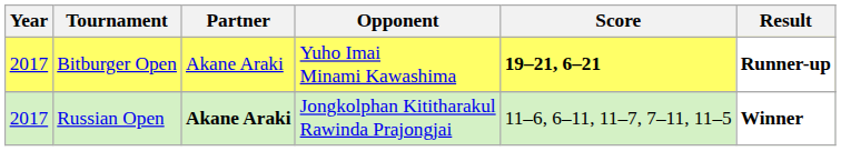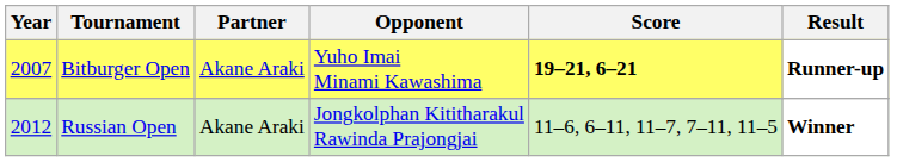Bitburger Open | Year: 2017 -> 2007
Russian Open | Year: 2017 -> 2012
Russian Open | Partner: bold -> normal
